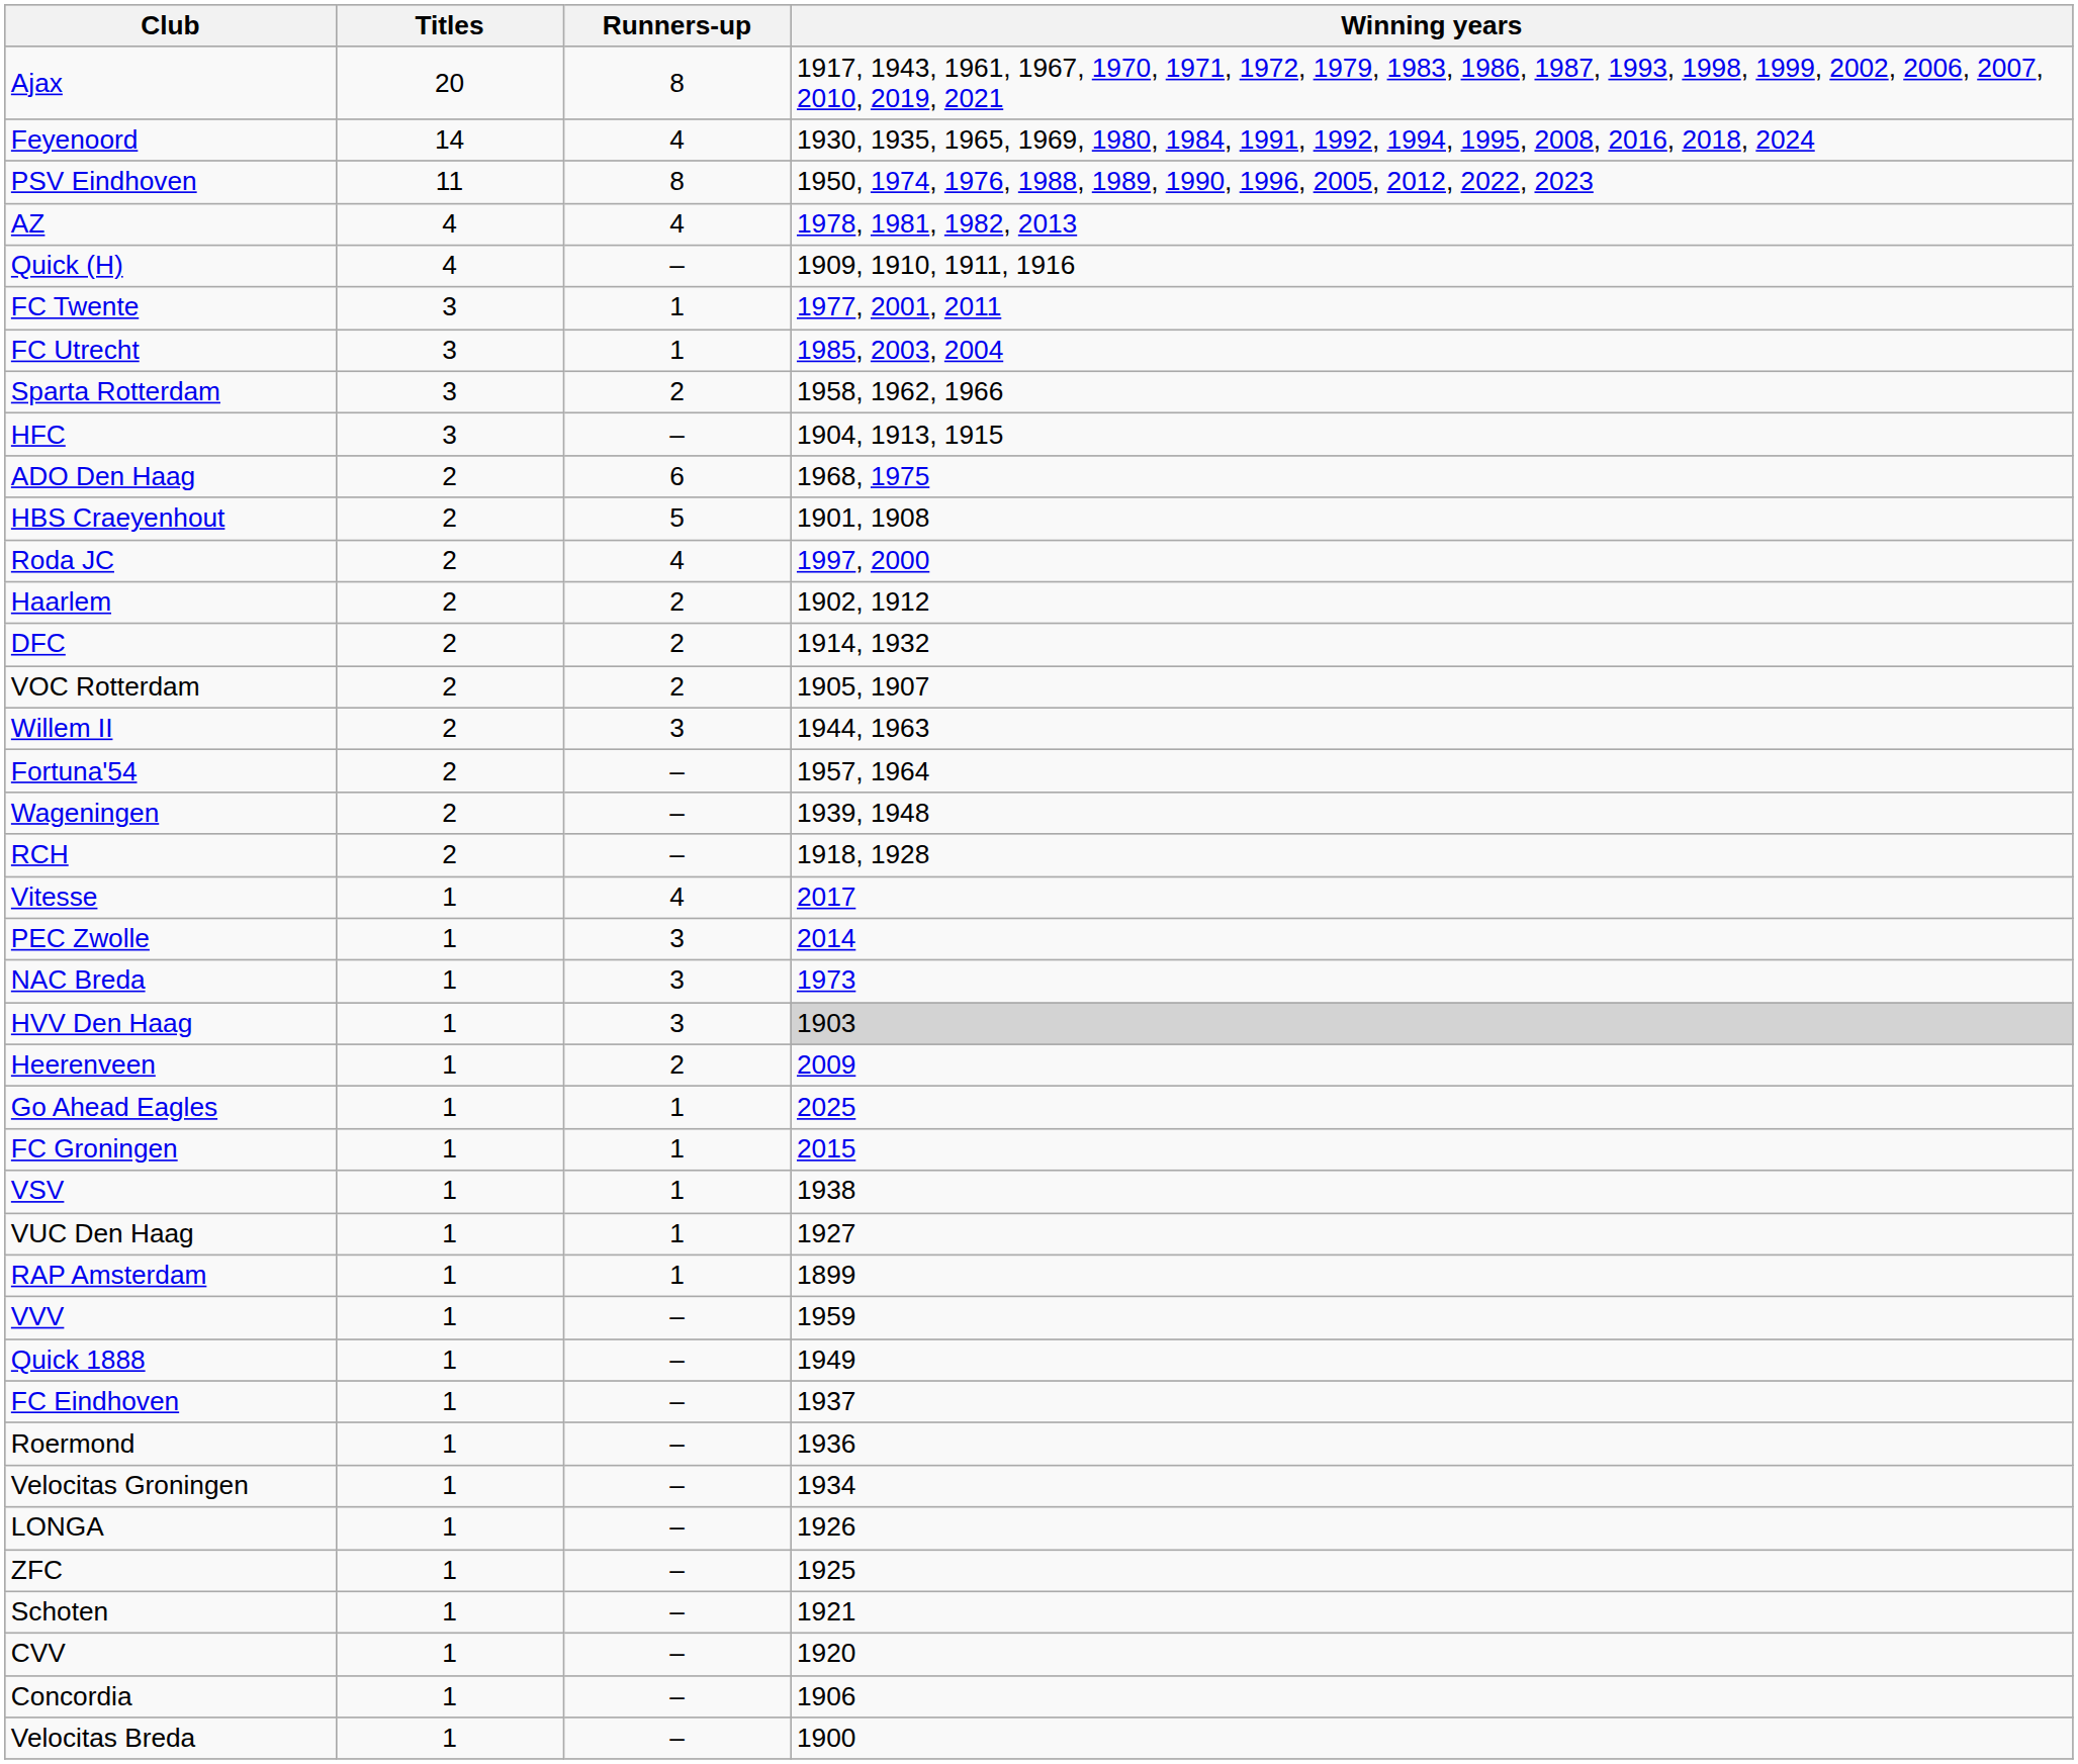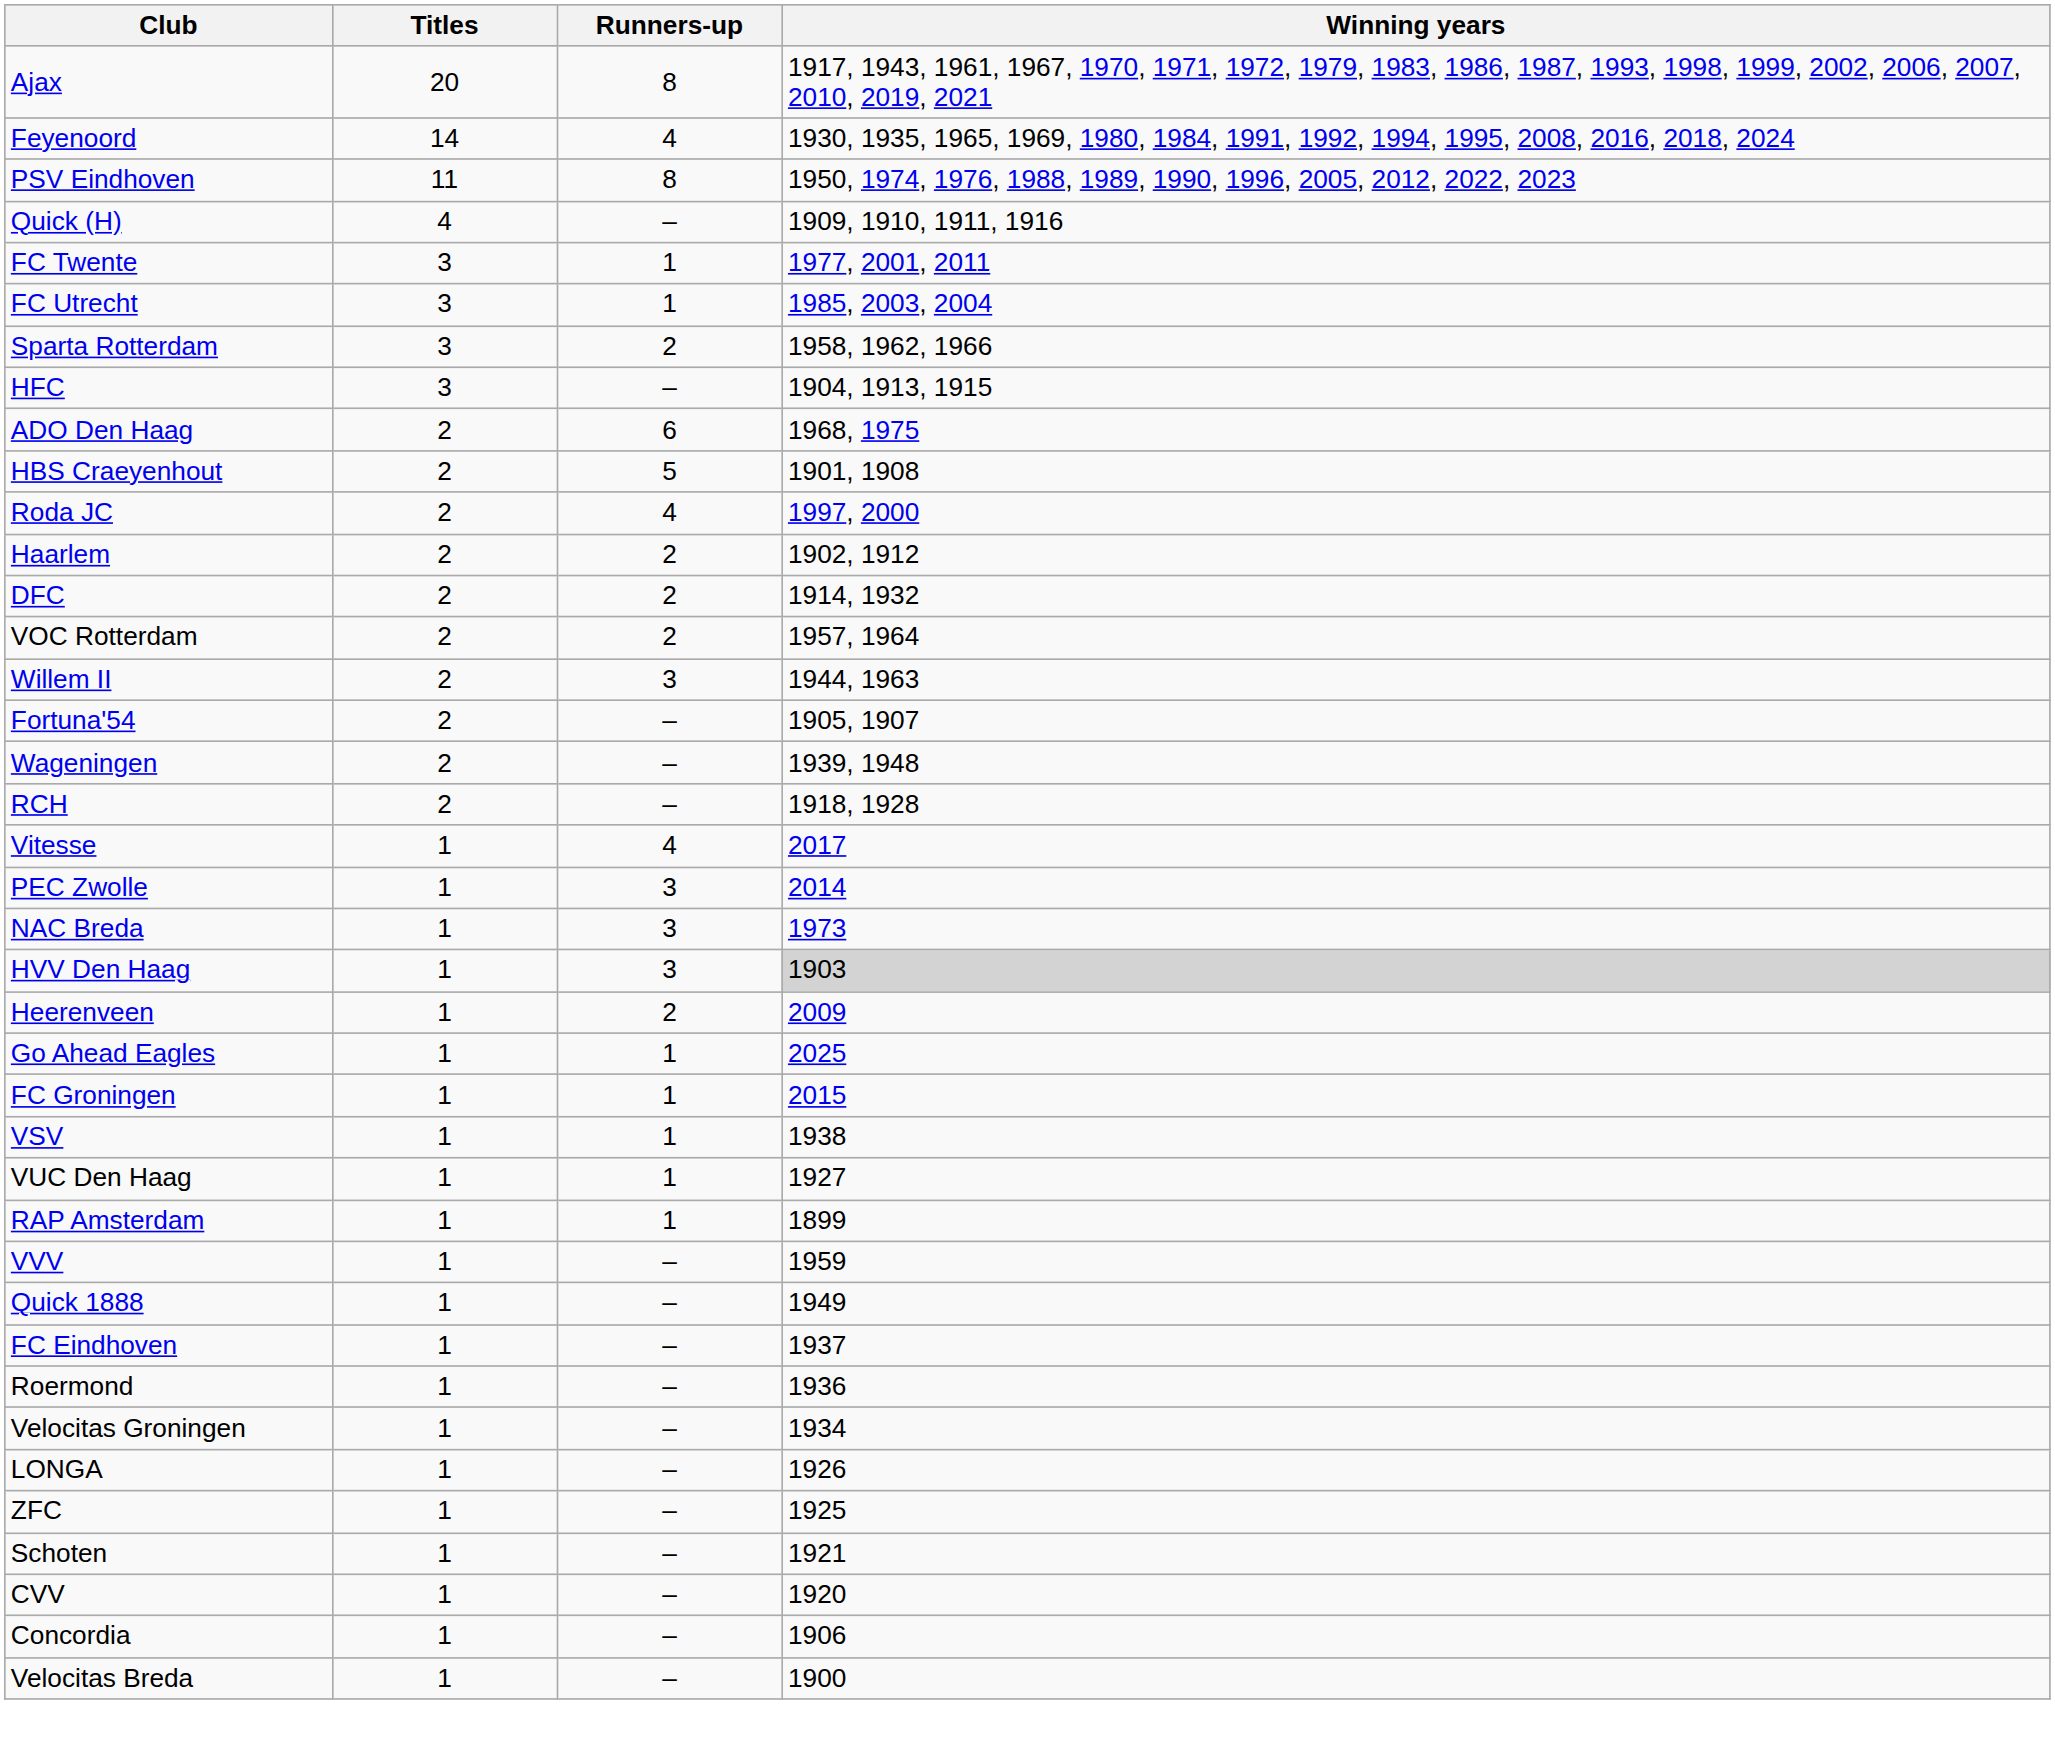- row: AZ | 4 | 4 | 1978, 1981, 1982, 2013
VOC Rotterdam | Winning years: 1905, 1907 -> 1957, 1964
Fortuna'54 | Winning years: 1957, 1964 -> 1905, 1907
